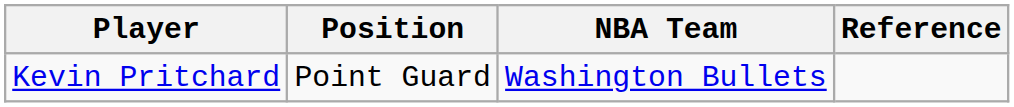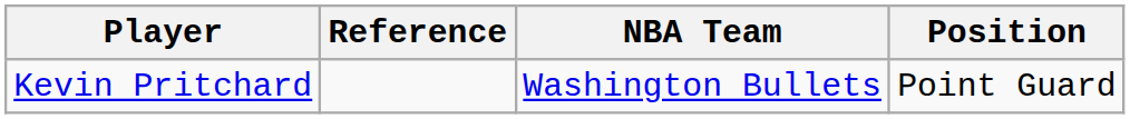columns swapped: Position <-> Reference
